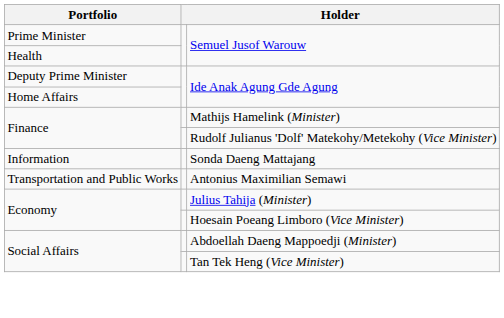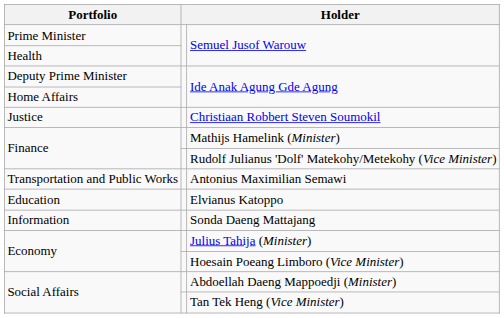+ row: Justice | Christiaan Robbert Steven Soumokil
rows swapped: Antonius Maximilian Semawi <-> Sonda Daeng Mattajang
+ row: Education | Elvianus Katoppo
